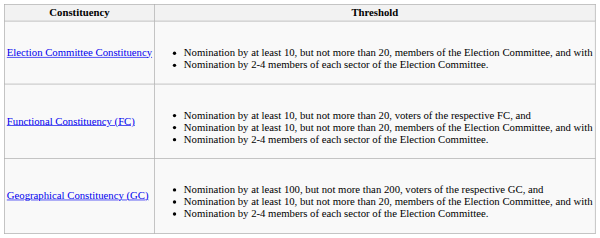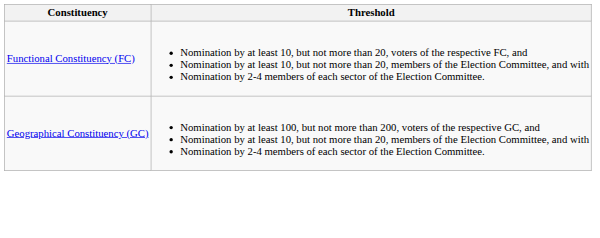- row: Election Committee Constituency | Nomination by at least 10, but not more than 20, members of the Election Committee, and with Nomination by 2-4 members of each sector of the Election Committee.
